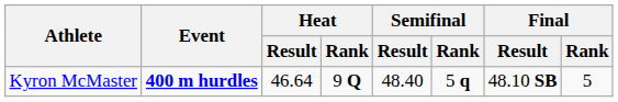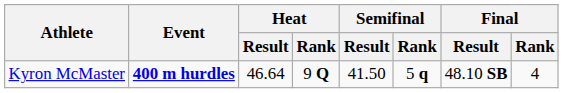Kyron McMaster | Semifinal / Result: 48.40 -> 41.50
Kyron McMaster | Final / Rank: 5 -> 4
